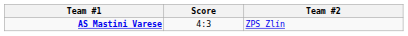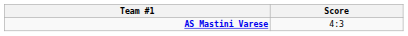- column: Team #2 | ZPS Zlín
